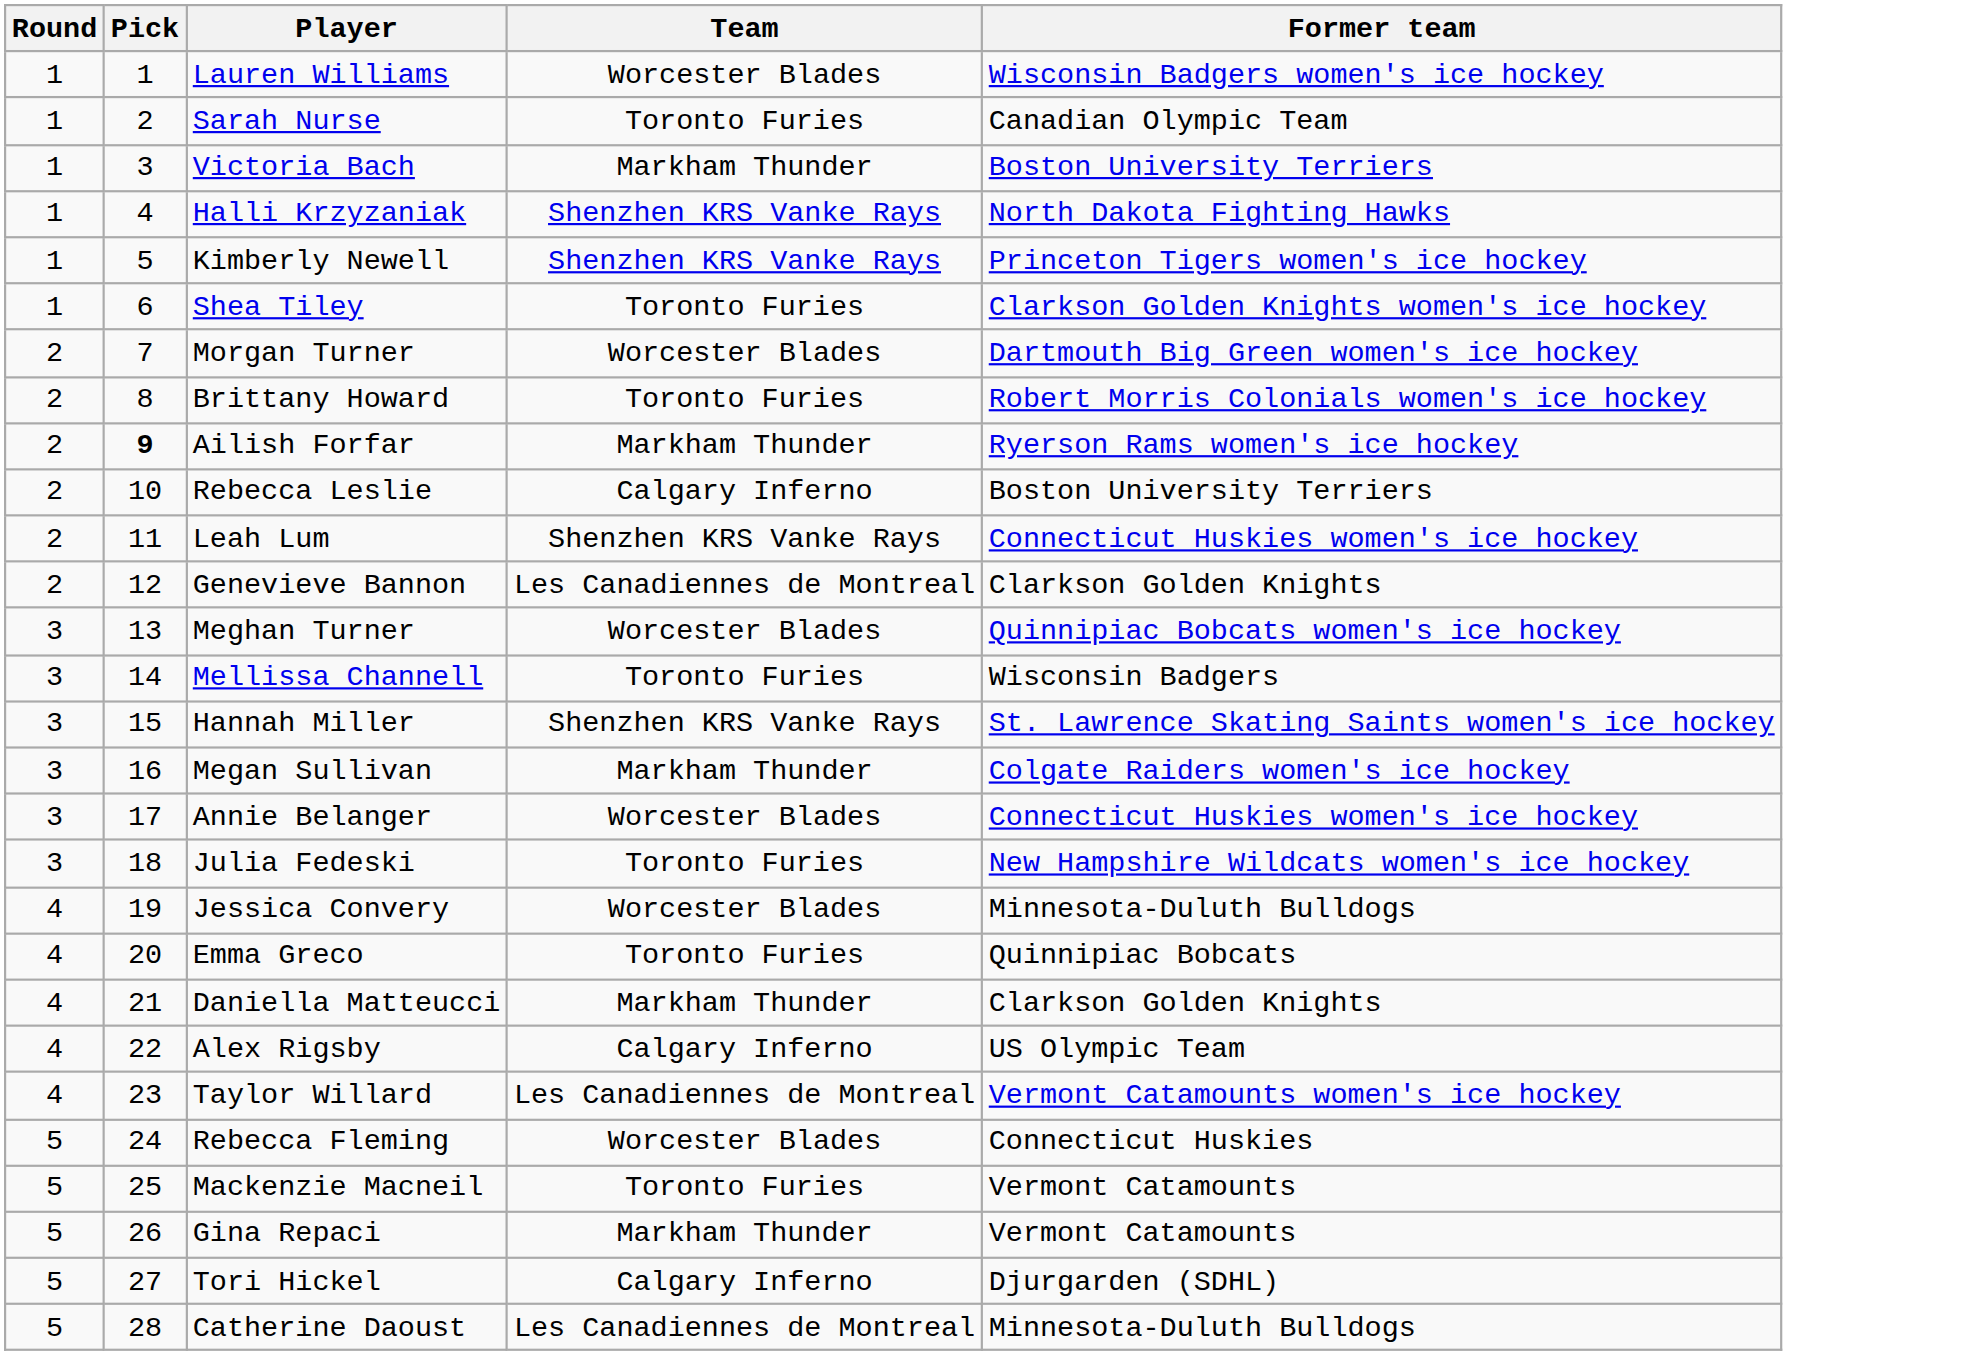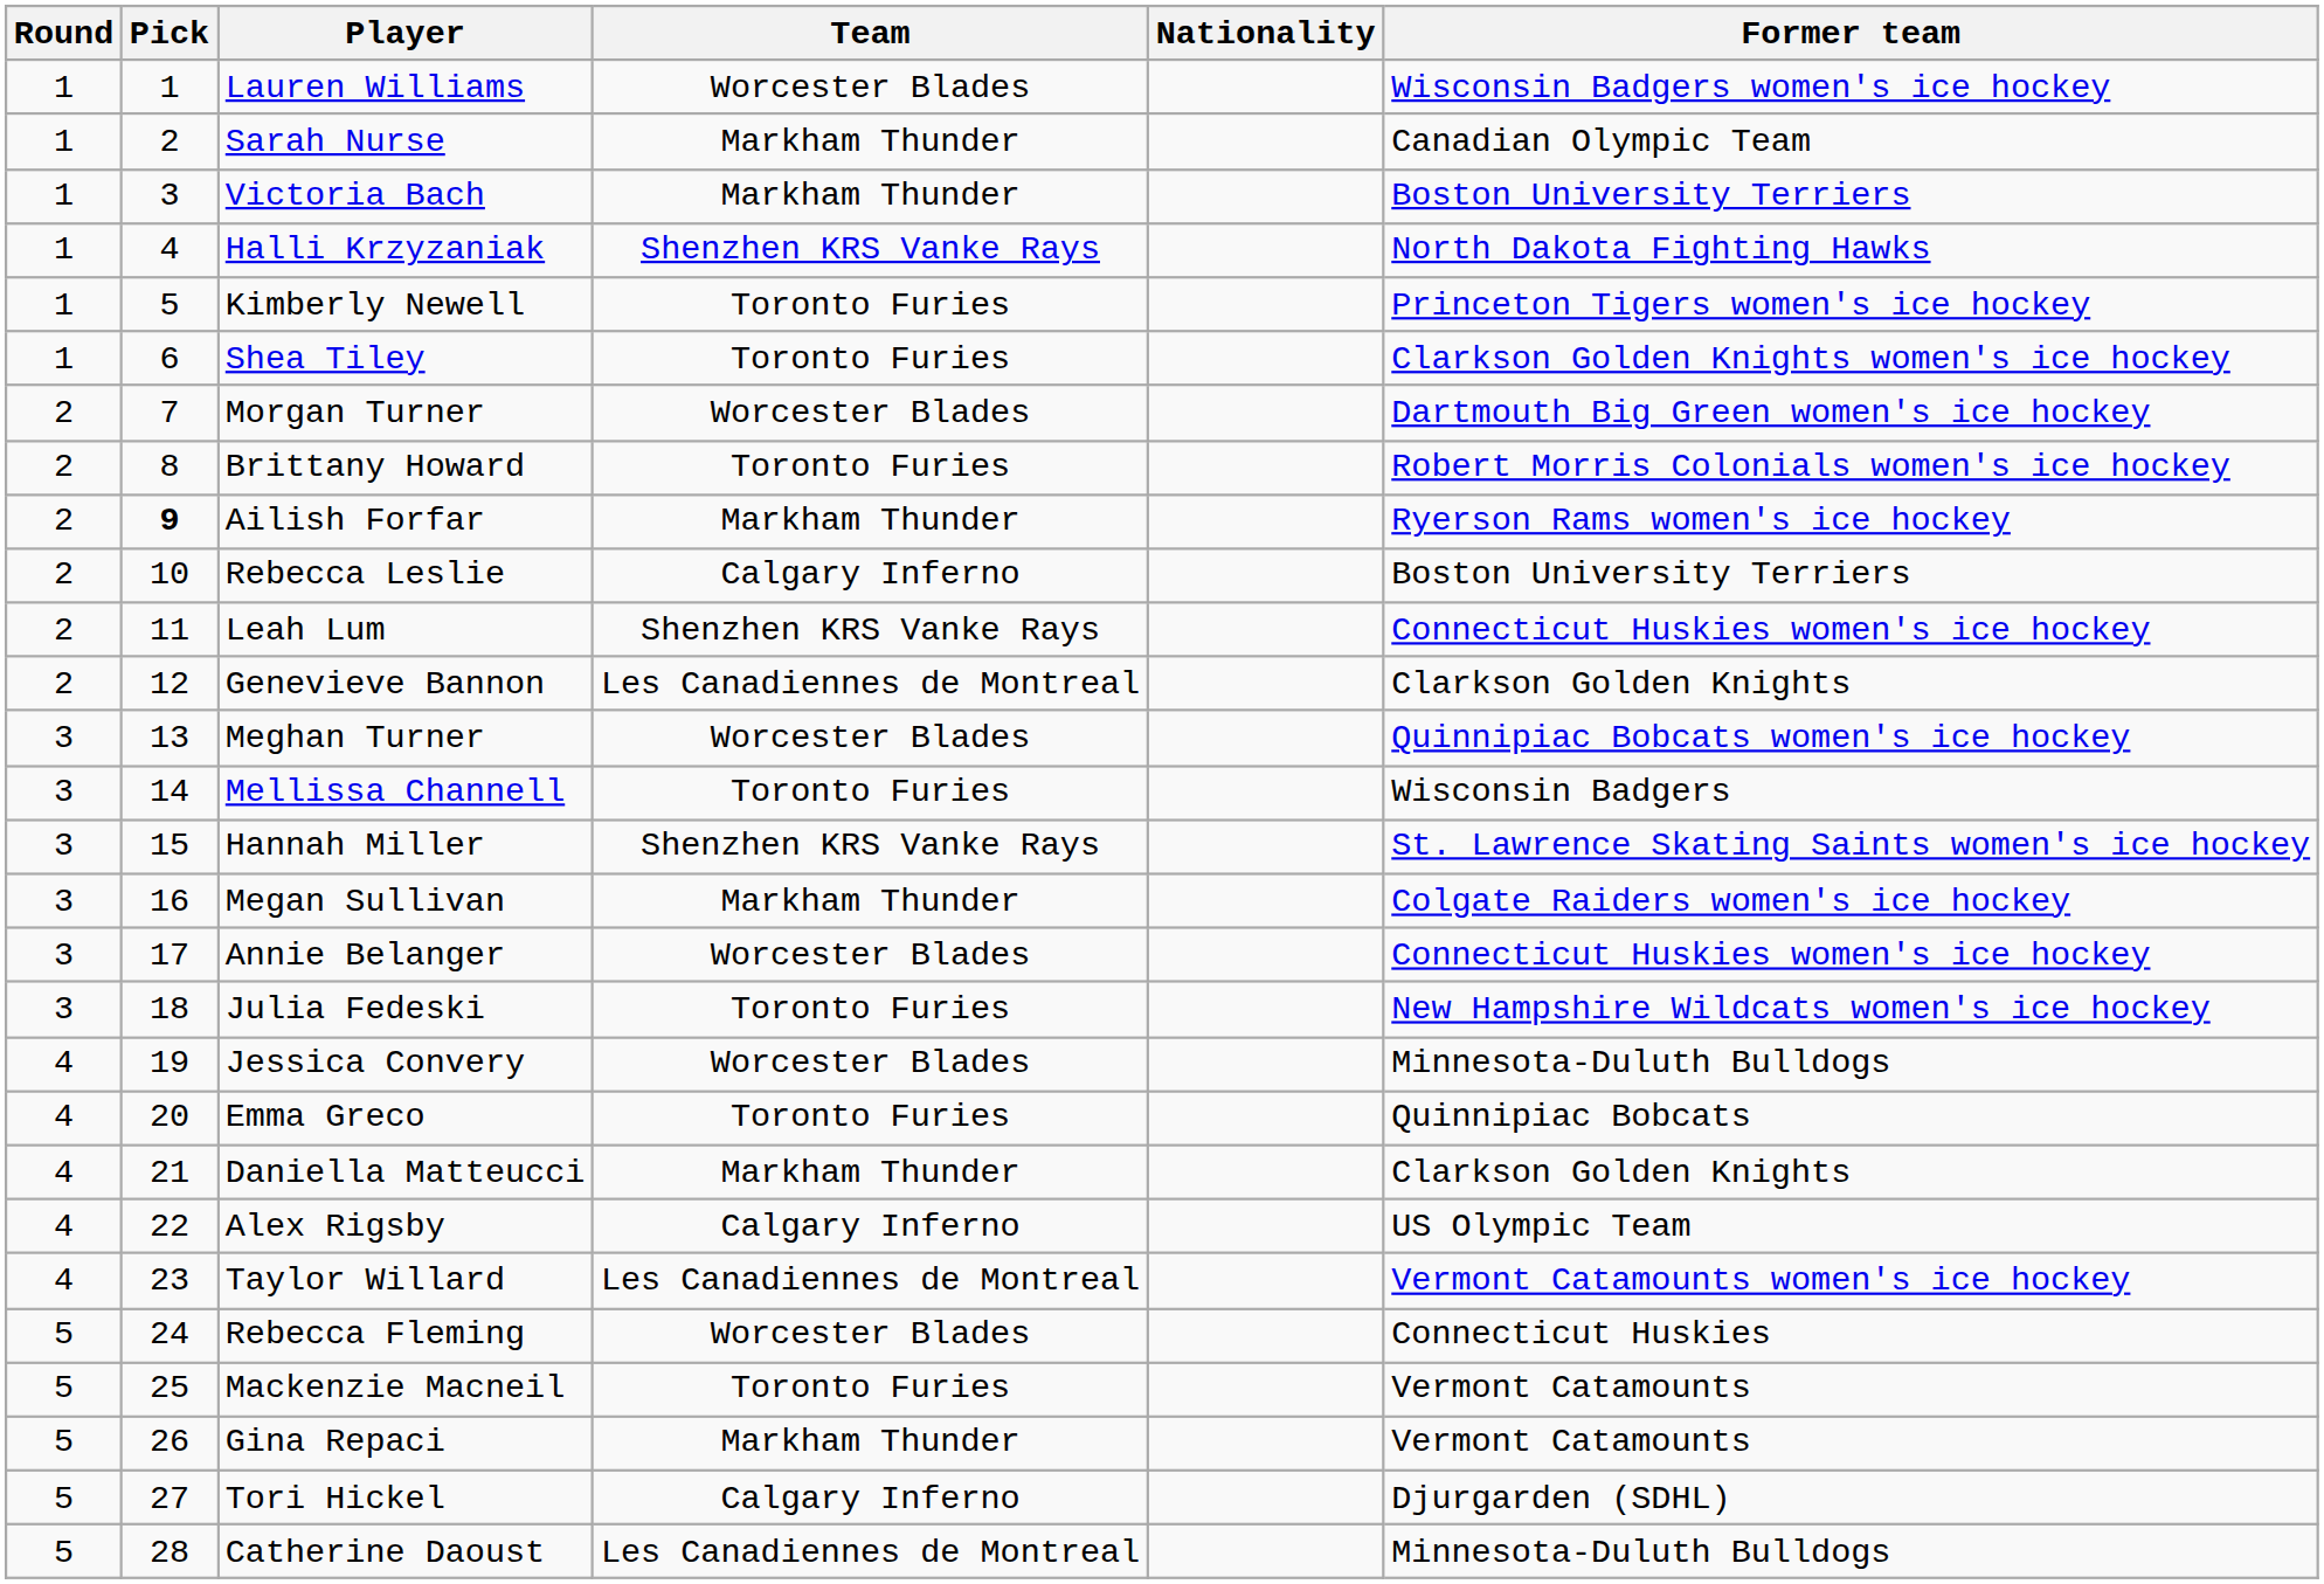+ column: Nationality
Sarah Nurse | Team: Toronto Furies -> Markham Thunder
Kimberly Newell | Team: Shenzhen KRS Vanke Rays -> Toronto Furies
